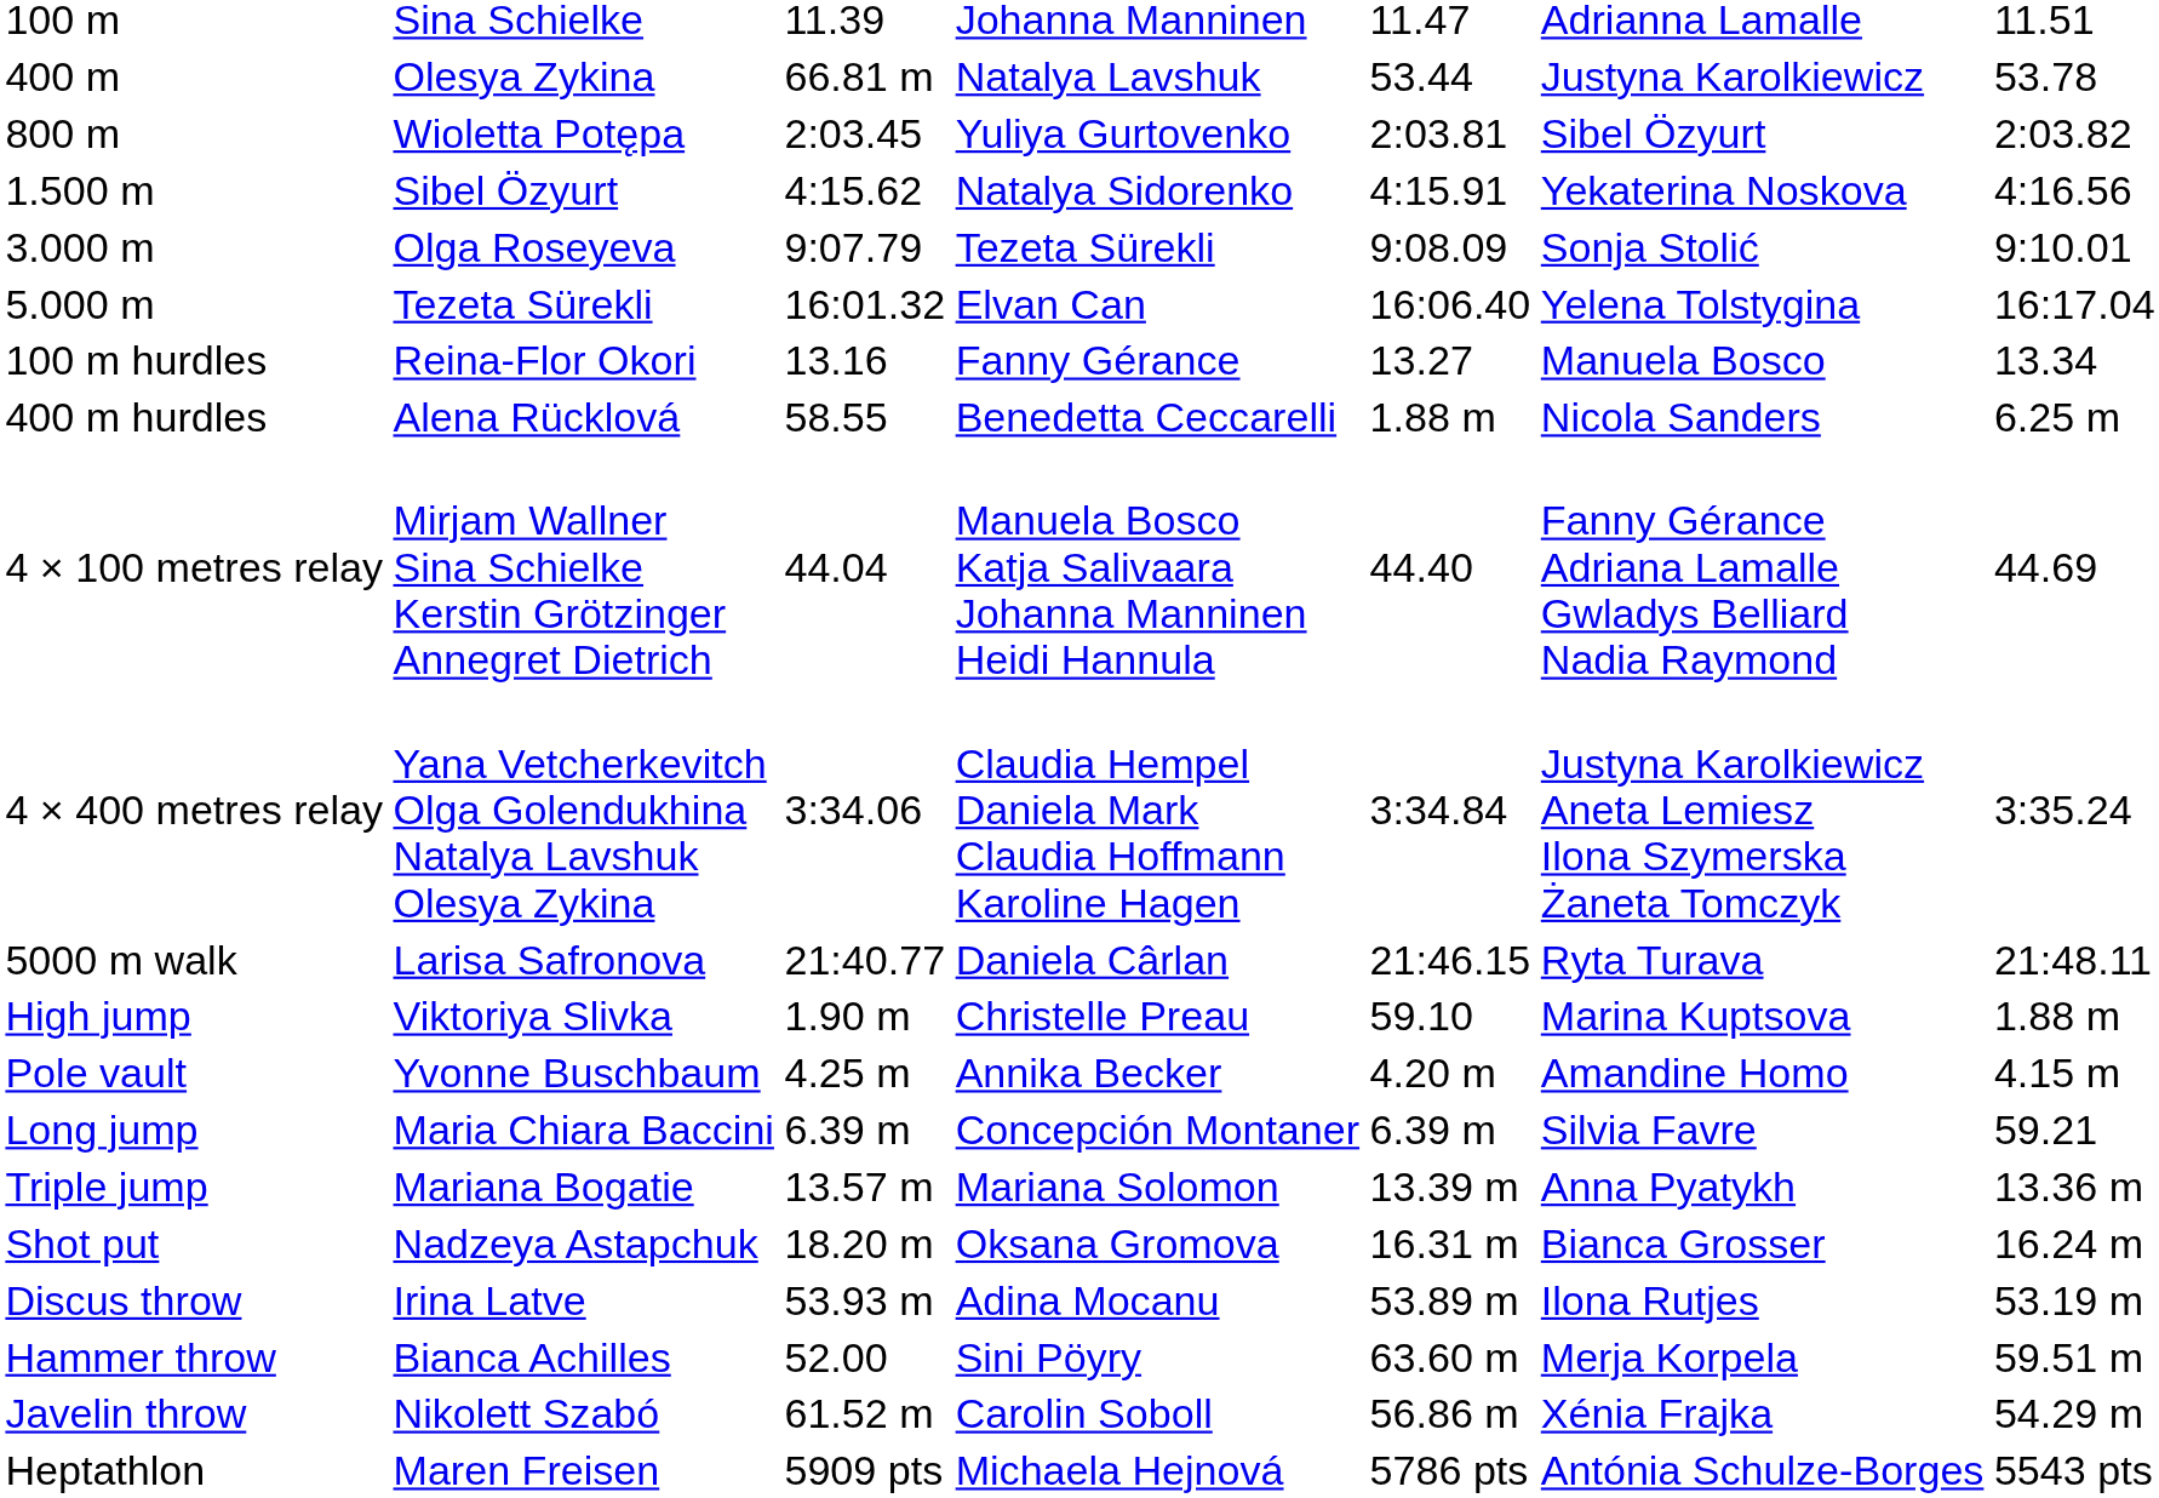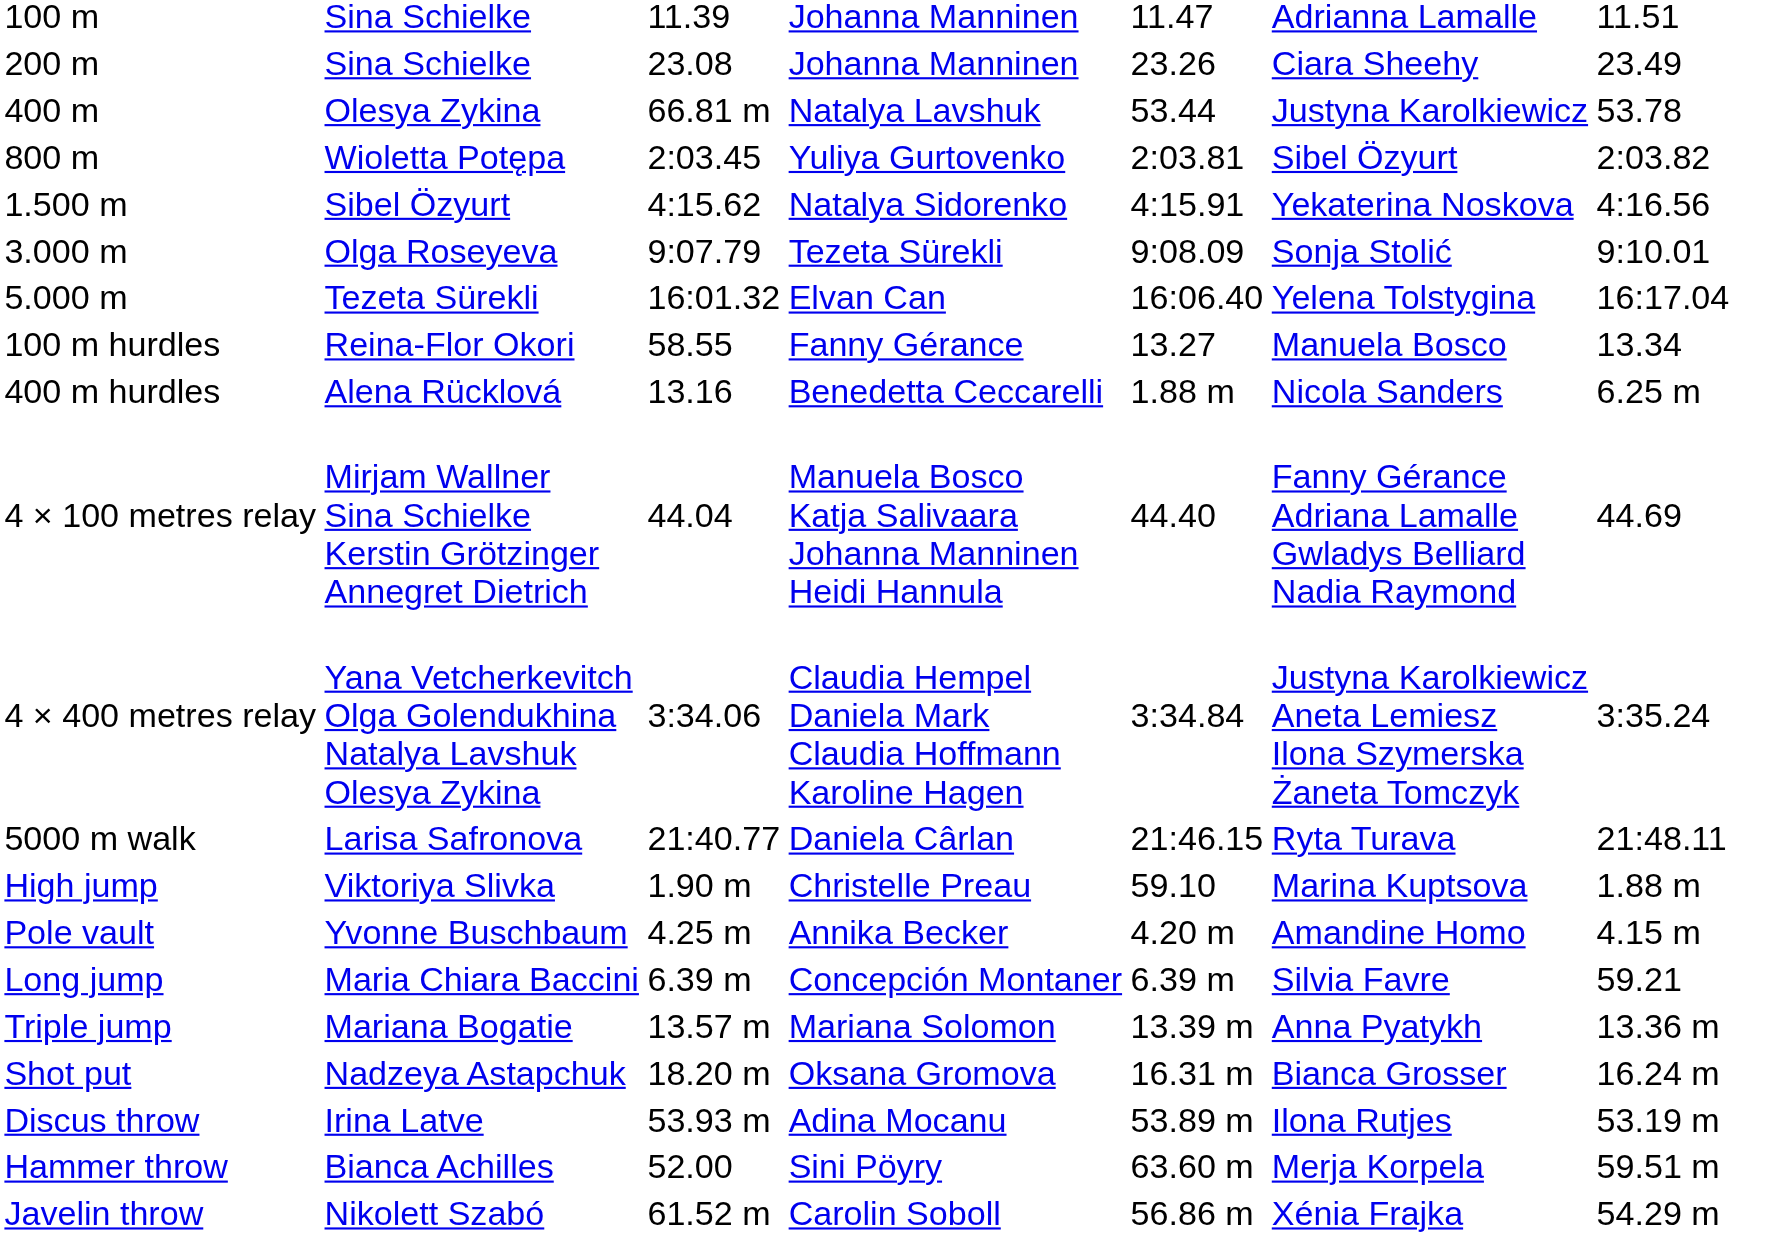+ row: 200 m | Sina Schielke | 23.08 | Johanna Manninen | 23.26 | Ciara Sheehy | 23.49
100 m hurdles | column 3: 13.16 -> 58.55
400 m hurdles | column 3: 58.55 -> 13.16
- row: Heptathlon | Maren Freisen | 5909 pts | Michaela Hejnová | 5786 pts | Antónia Schulze-Borges | 5543 pts
